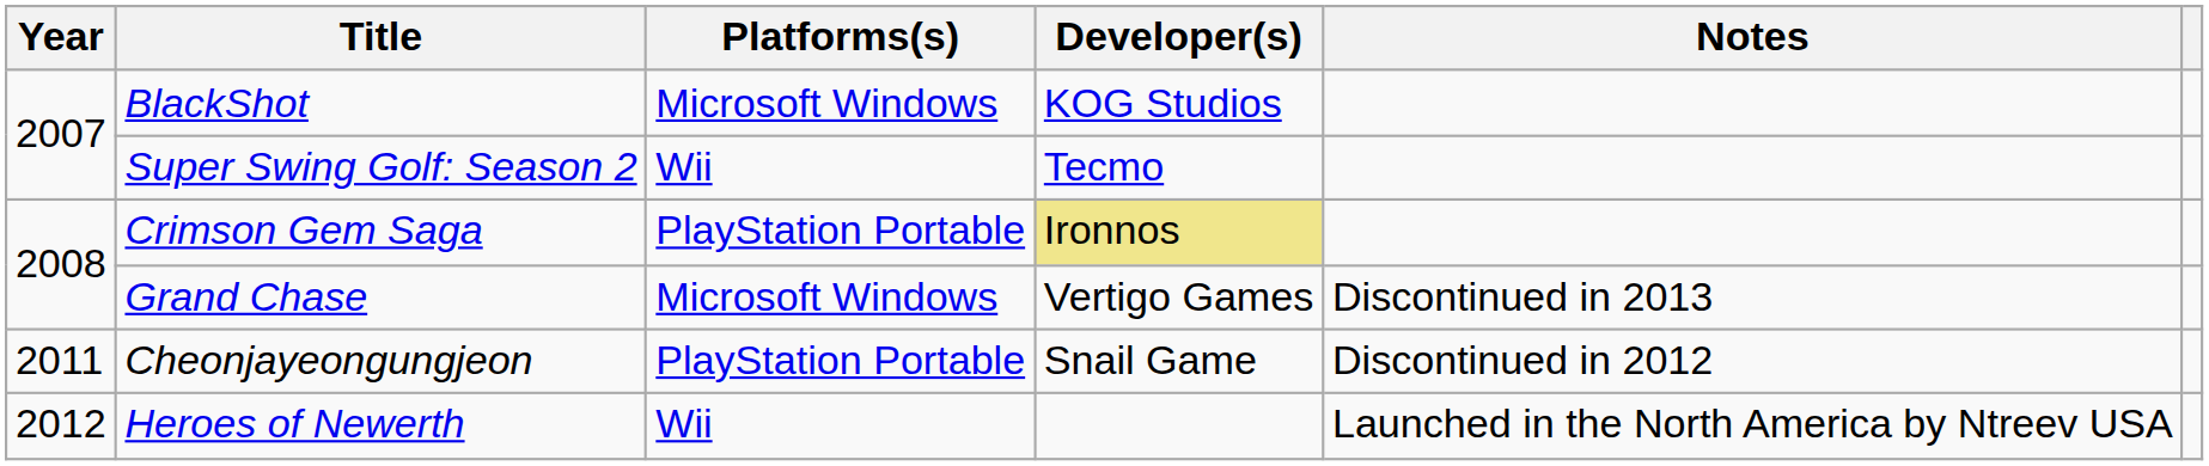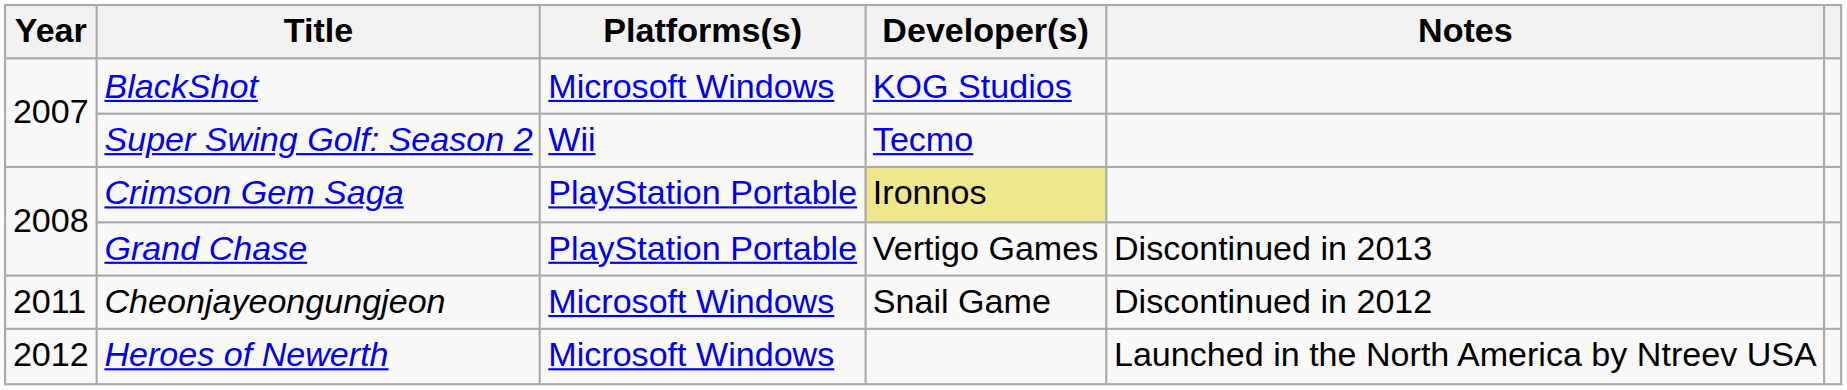Grand Chase | Platforms(s): Microsoft Windows -> PlayStation Portable
Cheonjayeongungjeon | Platforms(s): PlayStation Portable -> Microsoft Windows
Heroes of Newerth | Platforms(s): Wii -> Microsoft Windows
